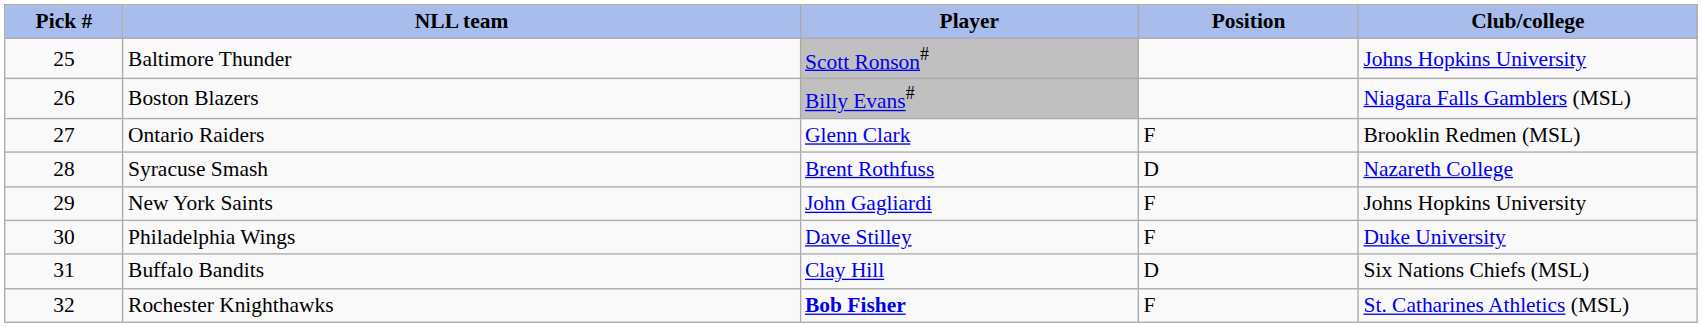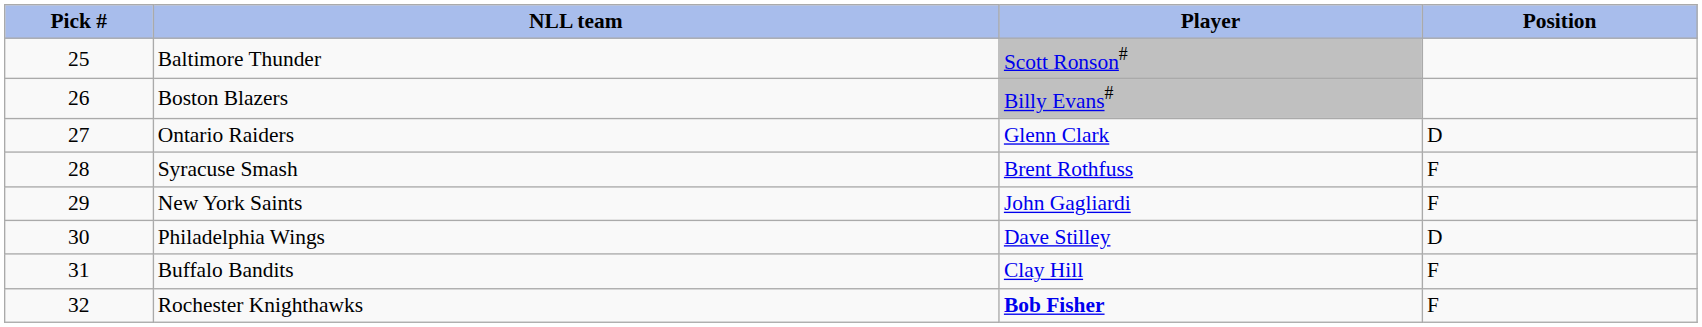- column: Club/college | Johns Hopkins University | Niagara Falls Gamblers (MSL) | Brooklin Redmen (MSL) | Nazareth College | Johns Hopkins University | Duke University | Six Nations Chiefs (MSL) | St. Catharines Athletics (MSL)
Ontario Raiders | Position: F -> D
Syracuse Smash | Position: D -> F
Philadelphia Wings | Position: F -> D
Buffalo Bandits | Position: D -> F
